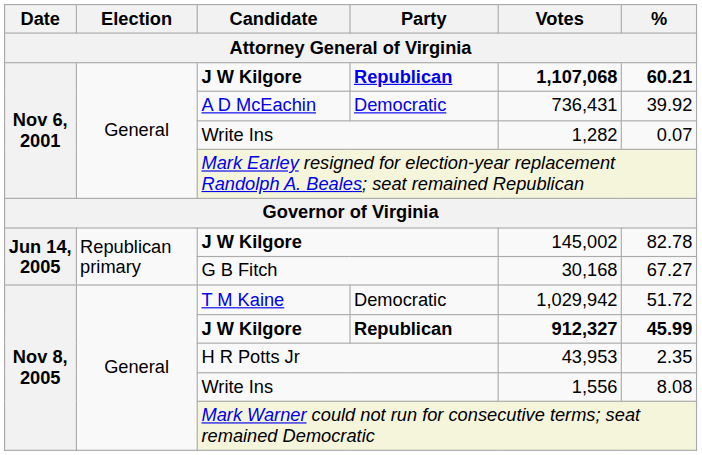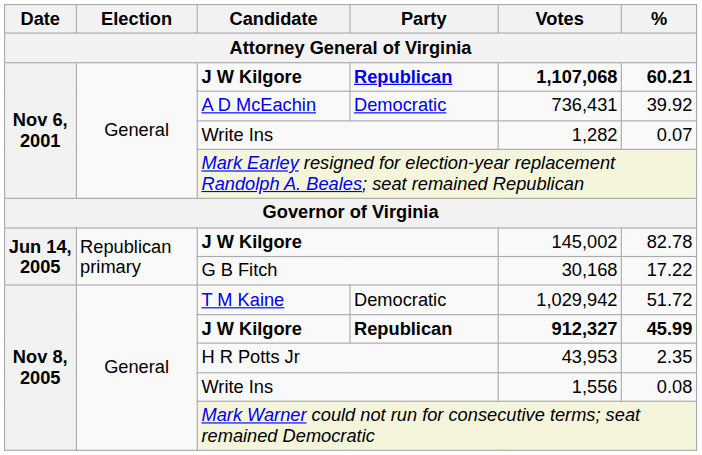G B Fitch | %: 67.27 -> 17.22
Nov 8, 2005 / Write Ins | %: 8.08 -> 0.08
